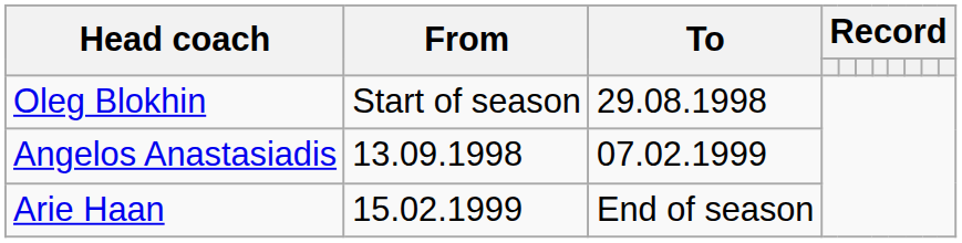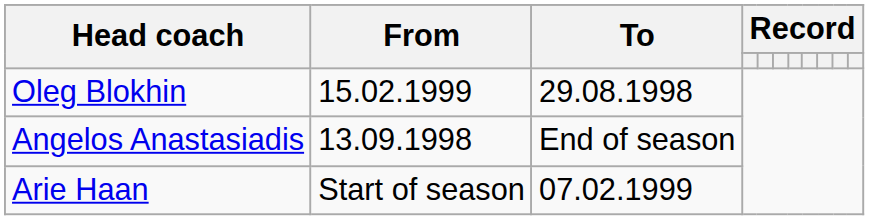Oleg Blokhin | From: Start of season -> 15.02.1999
Angelos Anastasiadis | To: 07.02.1999 -> End of season
Arie Haan | From: 15.02.1999 -> Start of season
Arie Haan | To: End of season -> 07.02.1999
